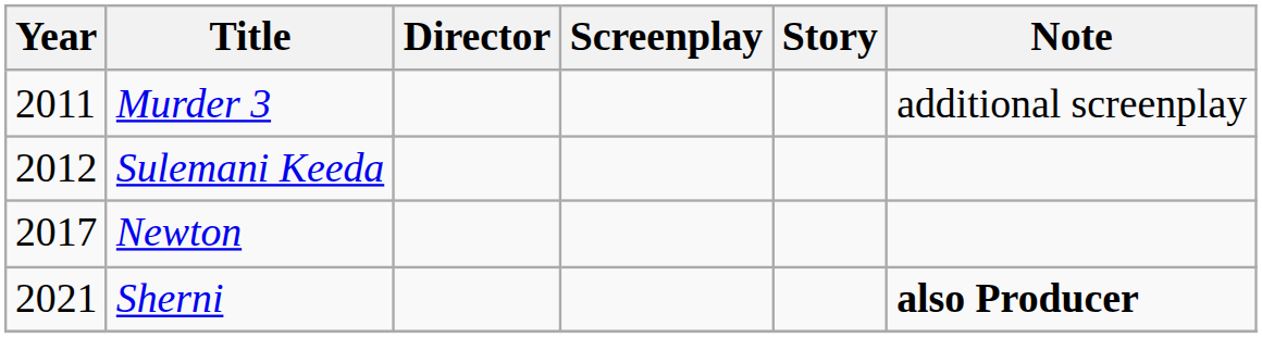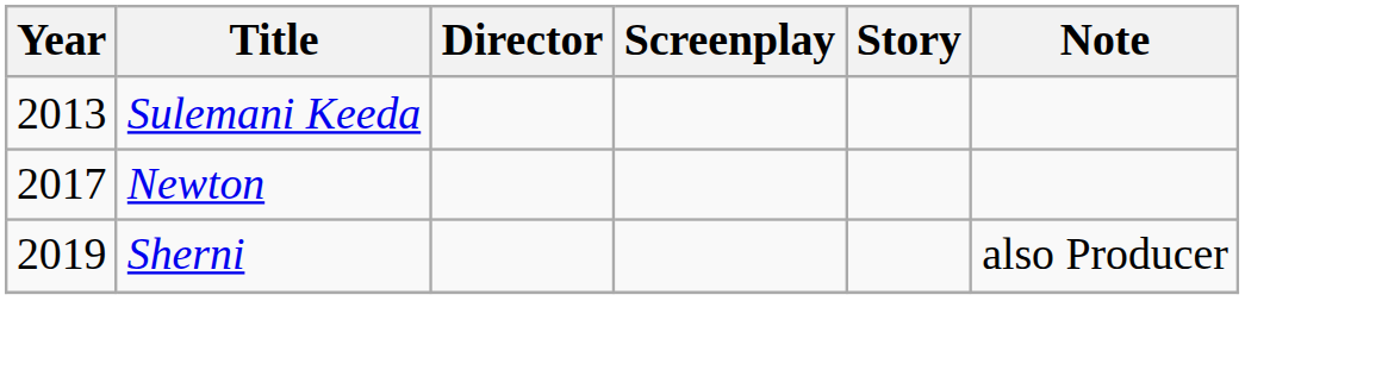- row: 2011 | Murder 3 | additional screenplay
Sulemani Keeda | Year: 2012 -> 2013
Sherni | Year: 2021 -> 2019
Sherni | Note: bold -> normal
